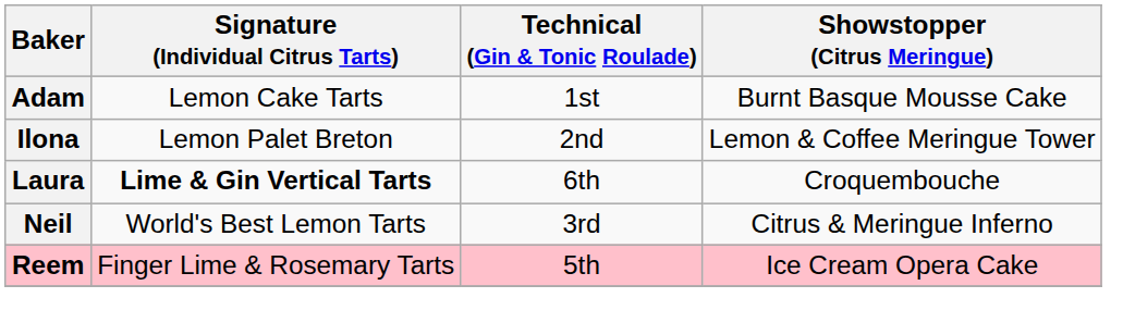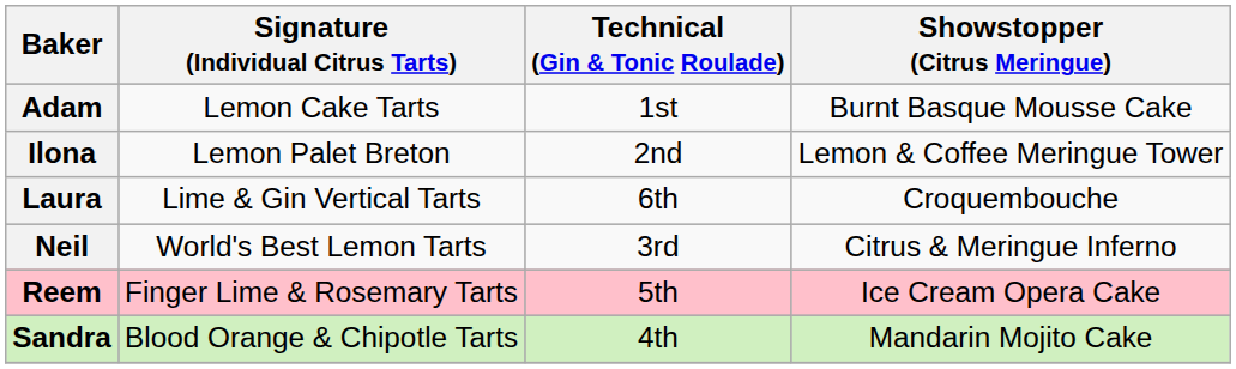Laura | Signature (Individual Citrus Tarts): bold -> normal
+ row: Sandra | Blood Orange & Chipotle Tarts | 4th | Mandarin Mojito Cake
